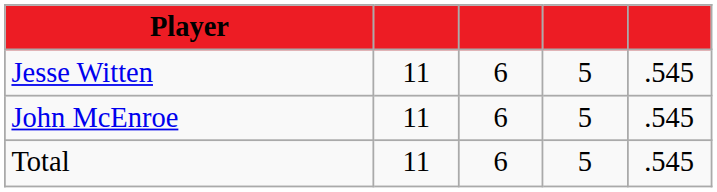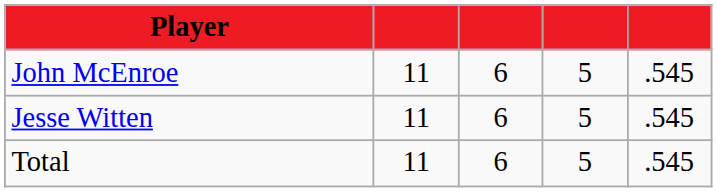rows swapped: John McEnroe <-> Jesse Witten
